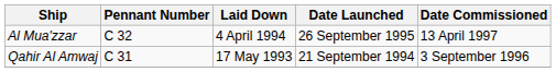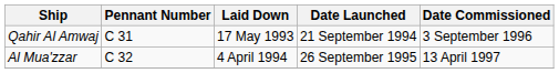rows swapped: Qahir Al Amwaj <-> Al Mua'zzar
